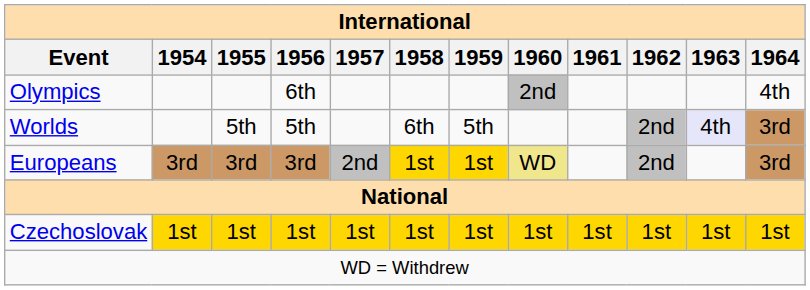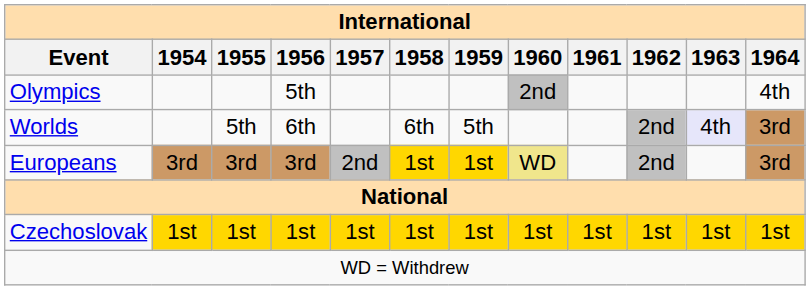Olympics | 1956: 6th -> 5th
Worlds | 1956: 5th -> 6th
